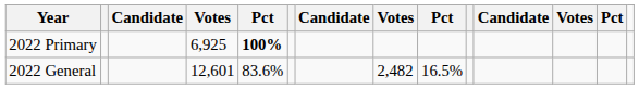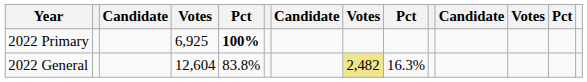2022 General | column 4: 12,601 -> 12,604
2022 General | column 5: 83.6% -> 83.8%
2022 General | column 8: no background -> khaki background
2022 General | column 9: 16.5% -> 16.3%
